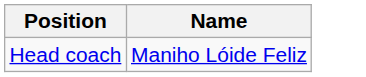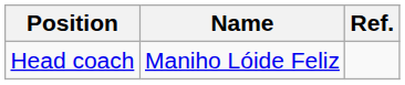+ column: Ref.
